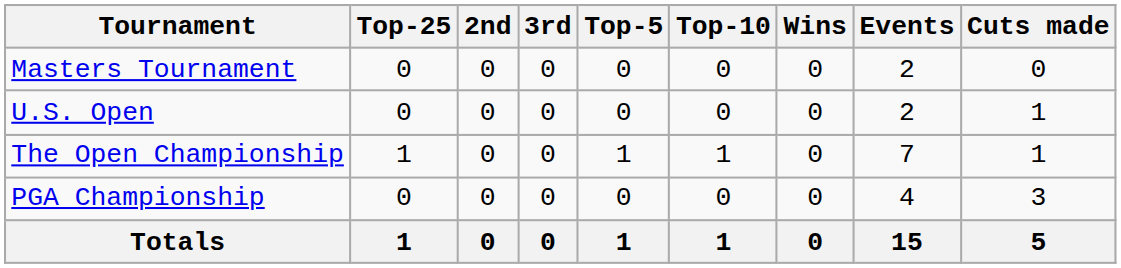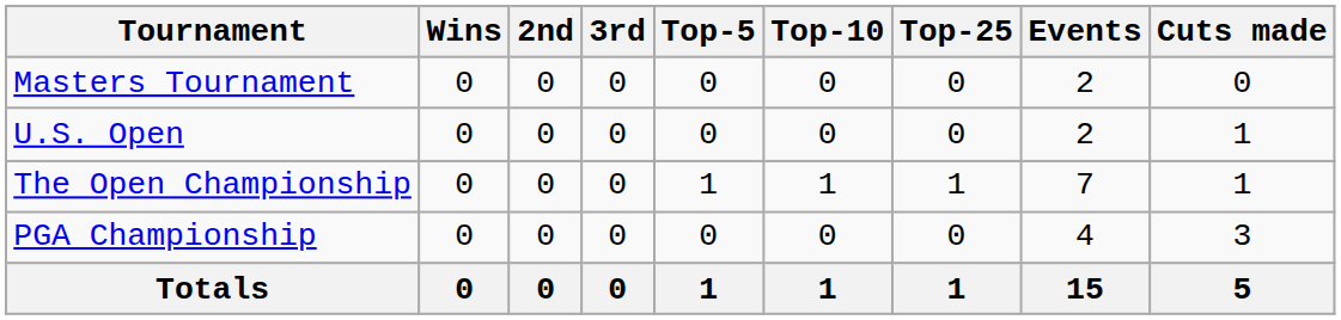columns swapped: Wins <-> Top-25
